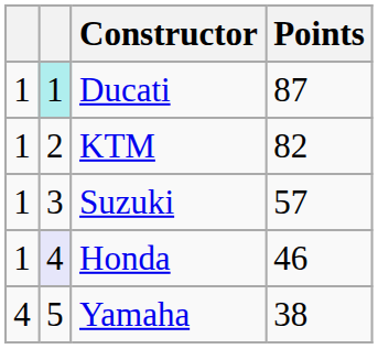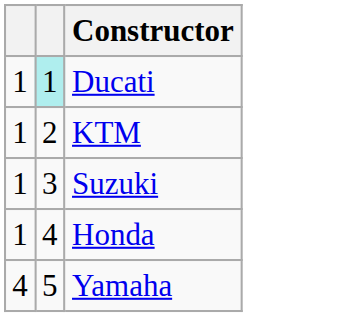- column: Points | 87 | 82 | 57 | 46 | 38
Honda | column 2: lavender background -> no background
